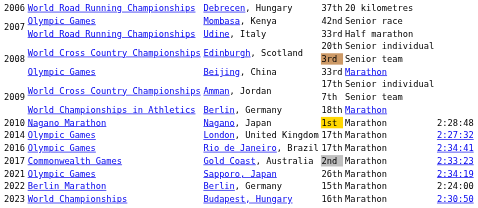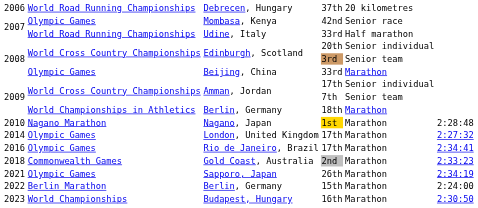Gold Coast, Australia | column 1: 2017 -> 2018
